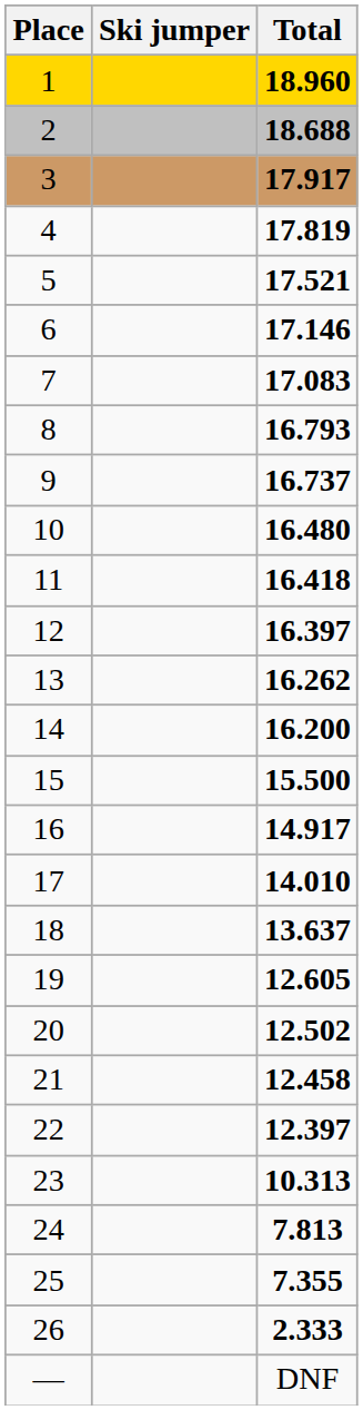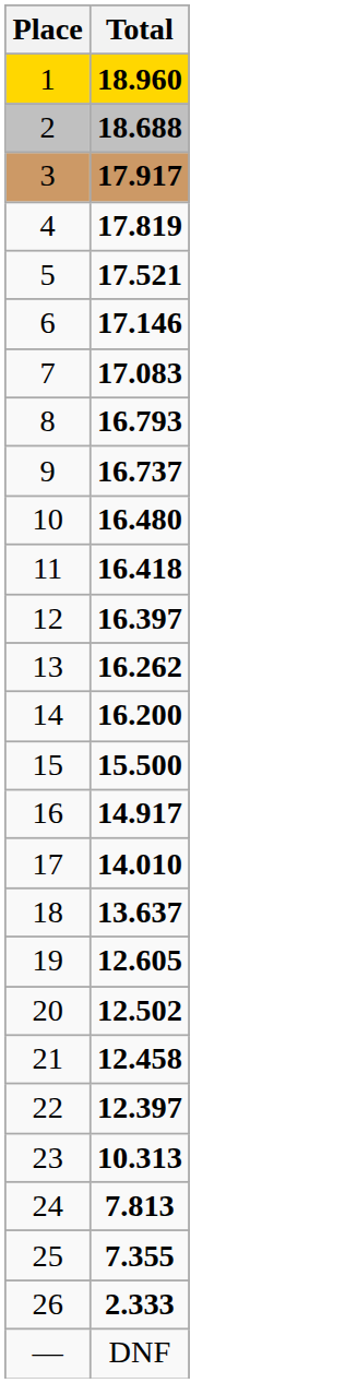- column: Ski jumper
